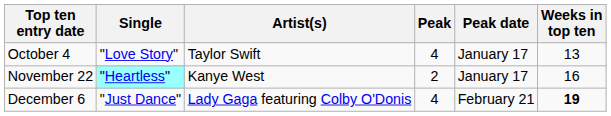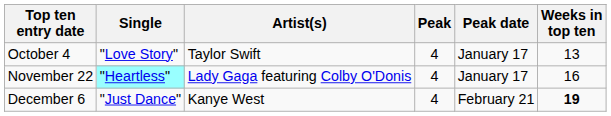November 22 | Artist(s): Kanye West -> Lady Gaga featuring Colby O'Donis
November 22 | Peak: 2 -> 4
December 6 | Artist(s): Lady Gaga featuring Colby O'Donis -> Kanye West
